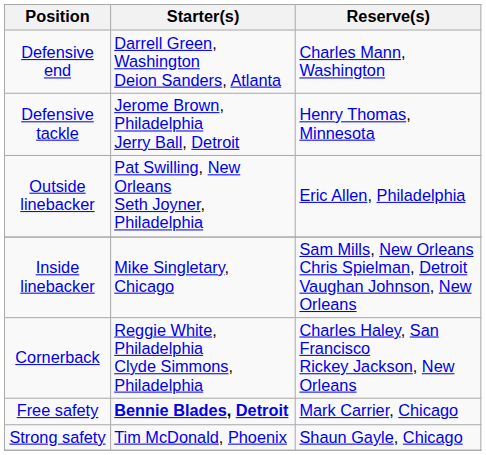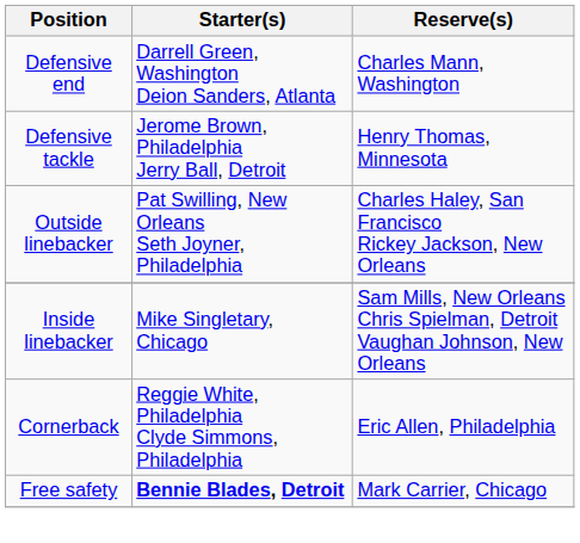Outside linebacker | Reserve(s): Eric Allen, Philadelphia -> Charles Haley, San Francisco Rickey Jackson, New Orleans
Cornerback | Reserve(s): Charles Haley, San Francisco Rickey Jackson, New Orleans -> Eric Allen, Philadelphia
- row: Strong safety | Tim McDonald, Phoenix | Shaun Gayle, Chicago
